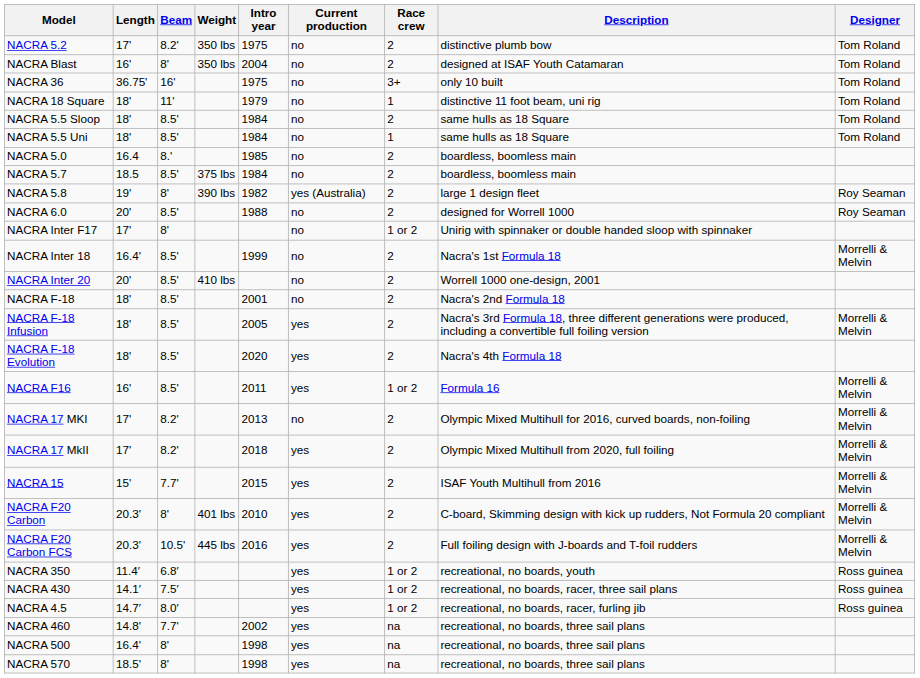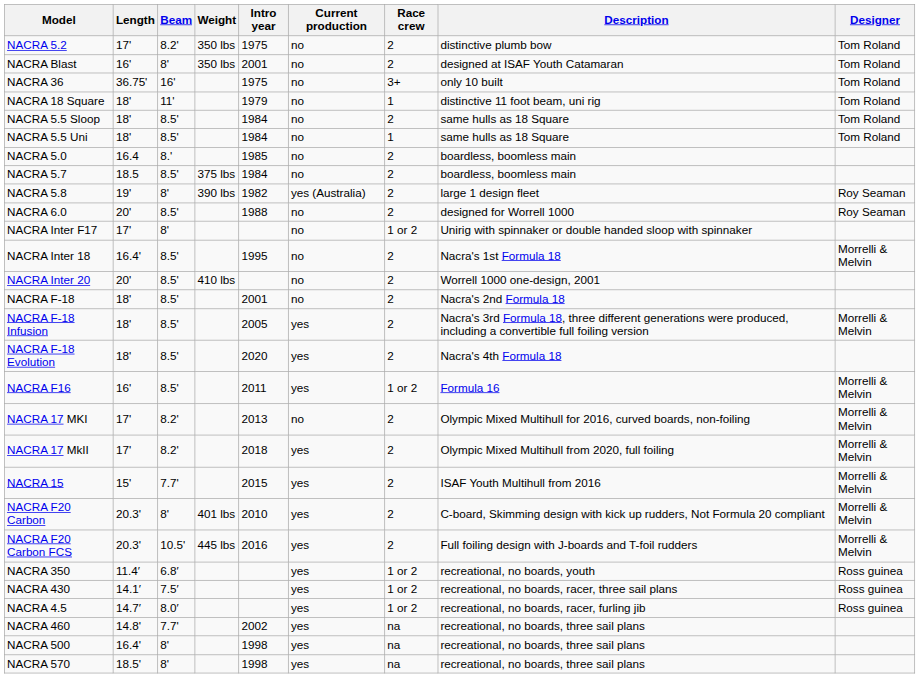NACRA Blast | Intro year: 2004 -> 2001
NACRA Inter 18 | Intro year: 1999 -> 1995
